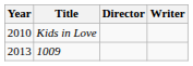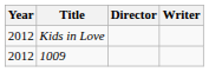Kids in Love | Year: 2010 -> 2012
1009 | Year: 2013 -> 2012
